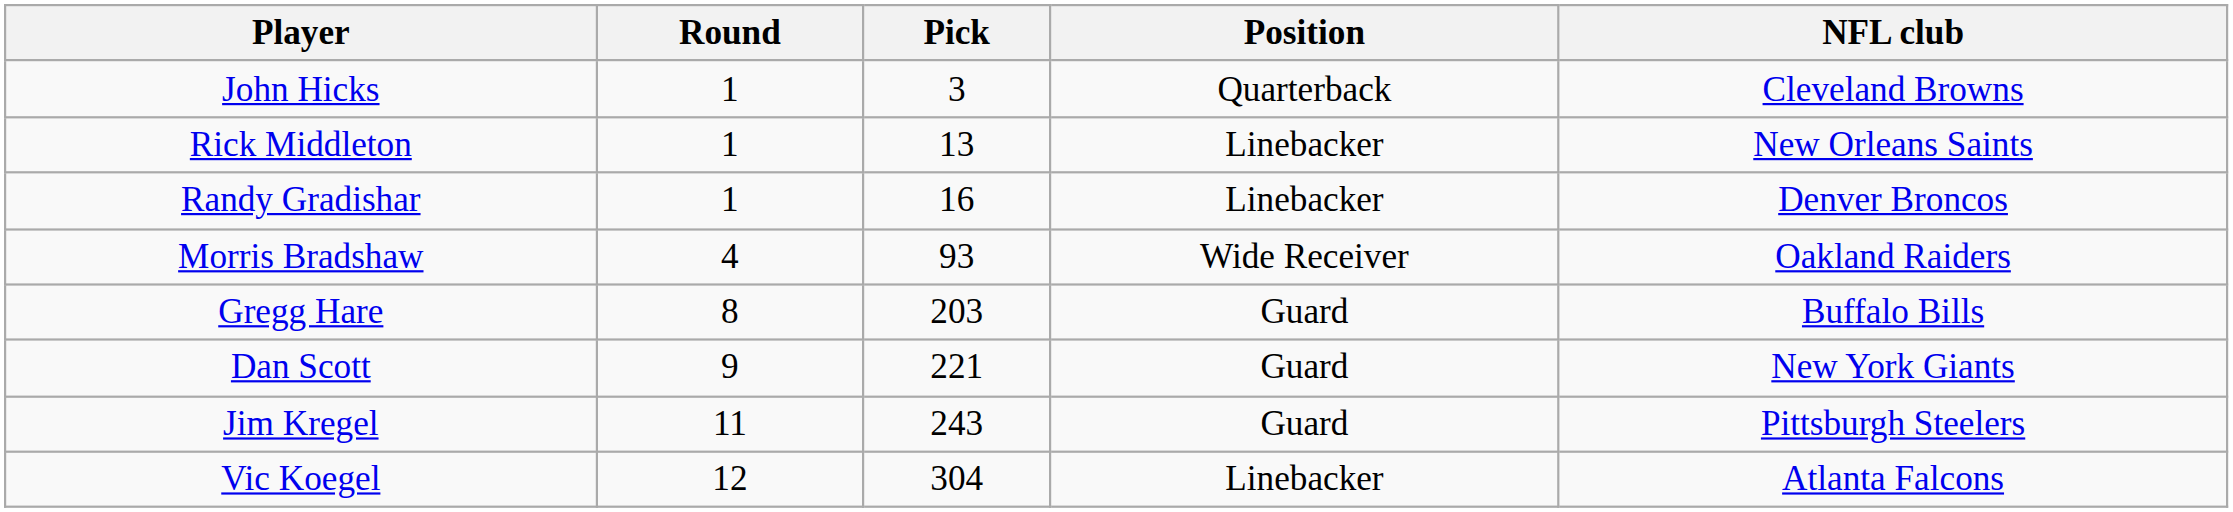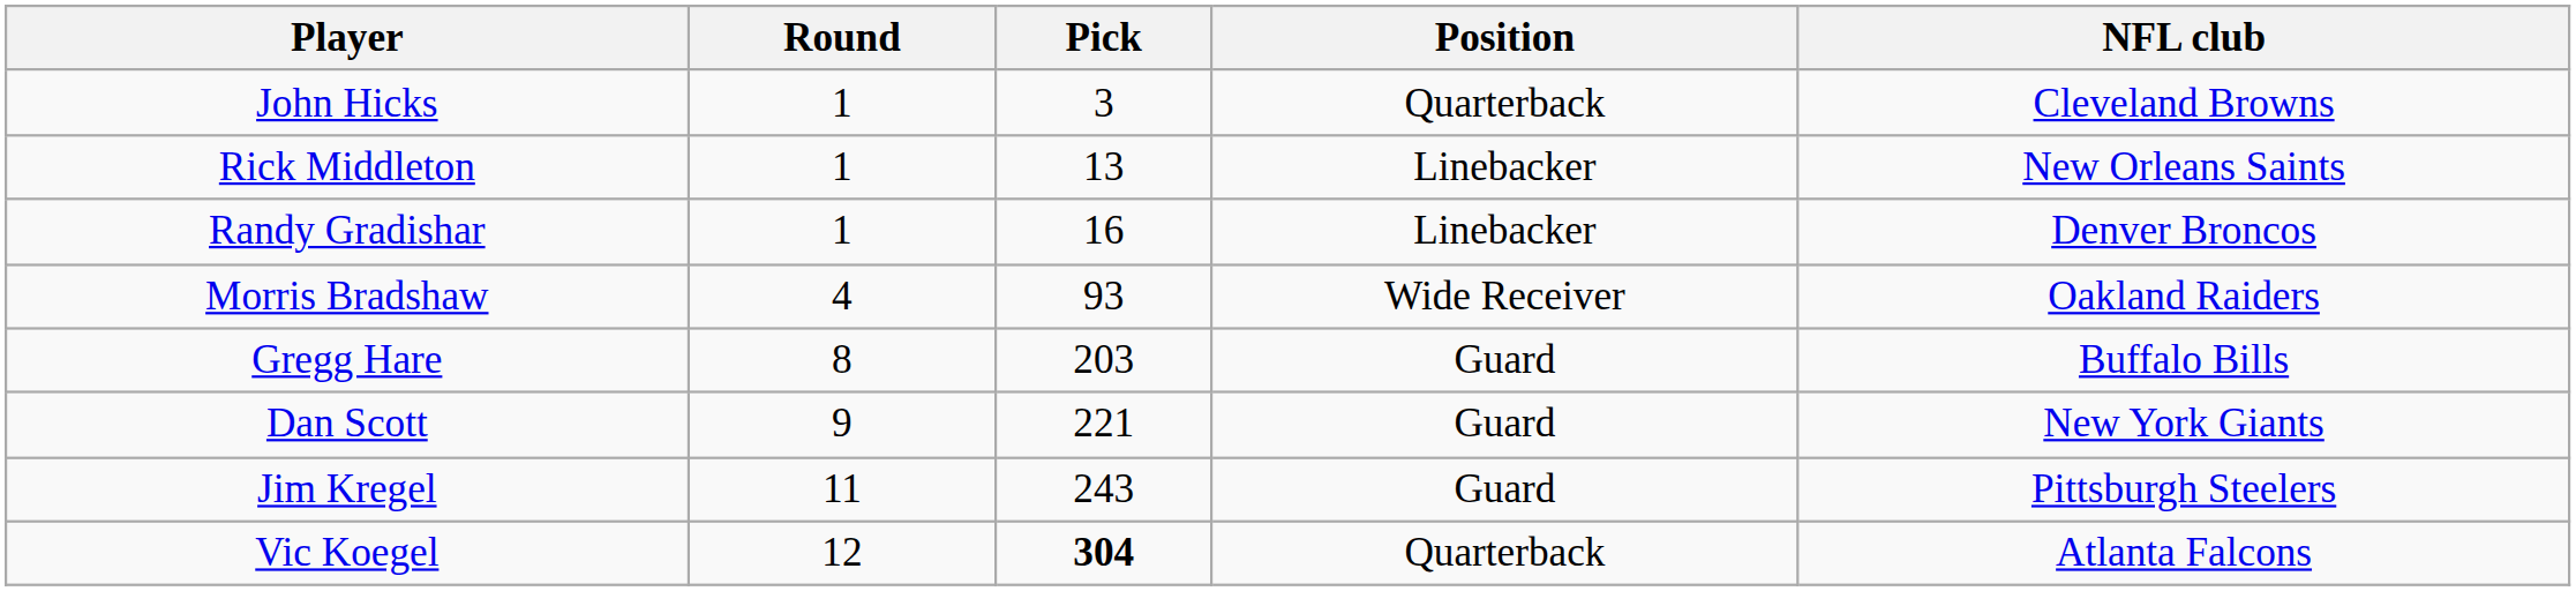Vic Koegel | Pick: normal -> bold
Vic Koegel | Position: Linebacker -> Quarterback
